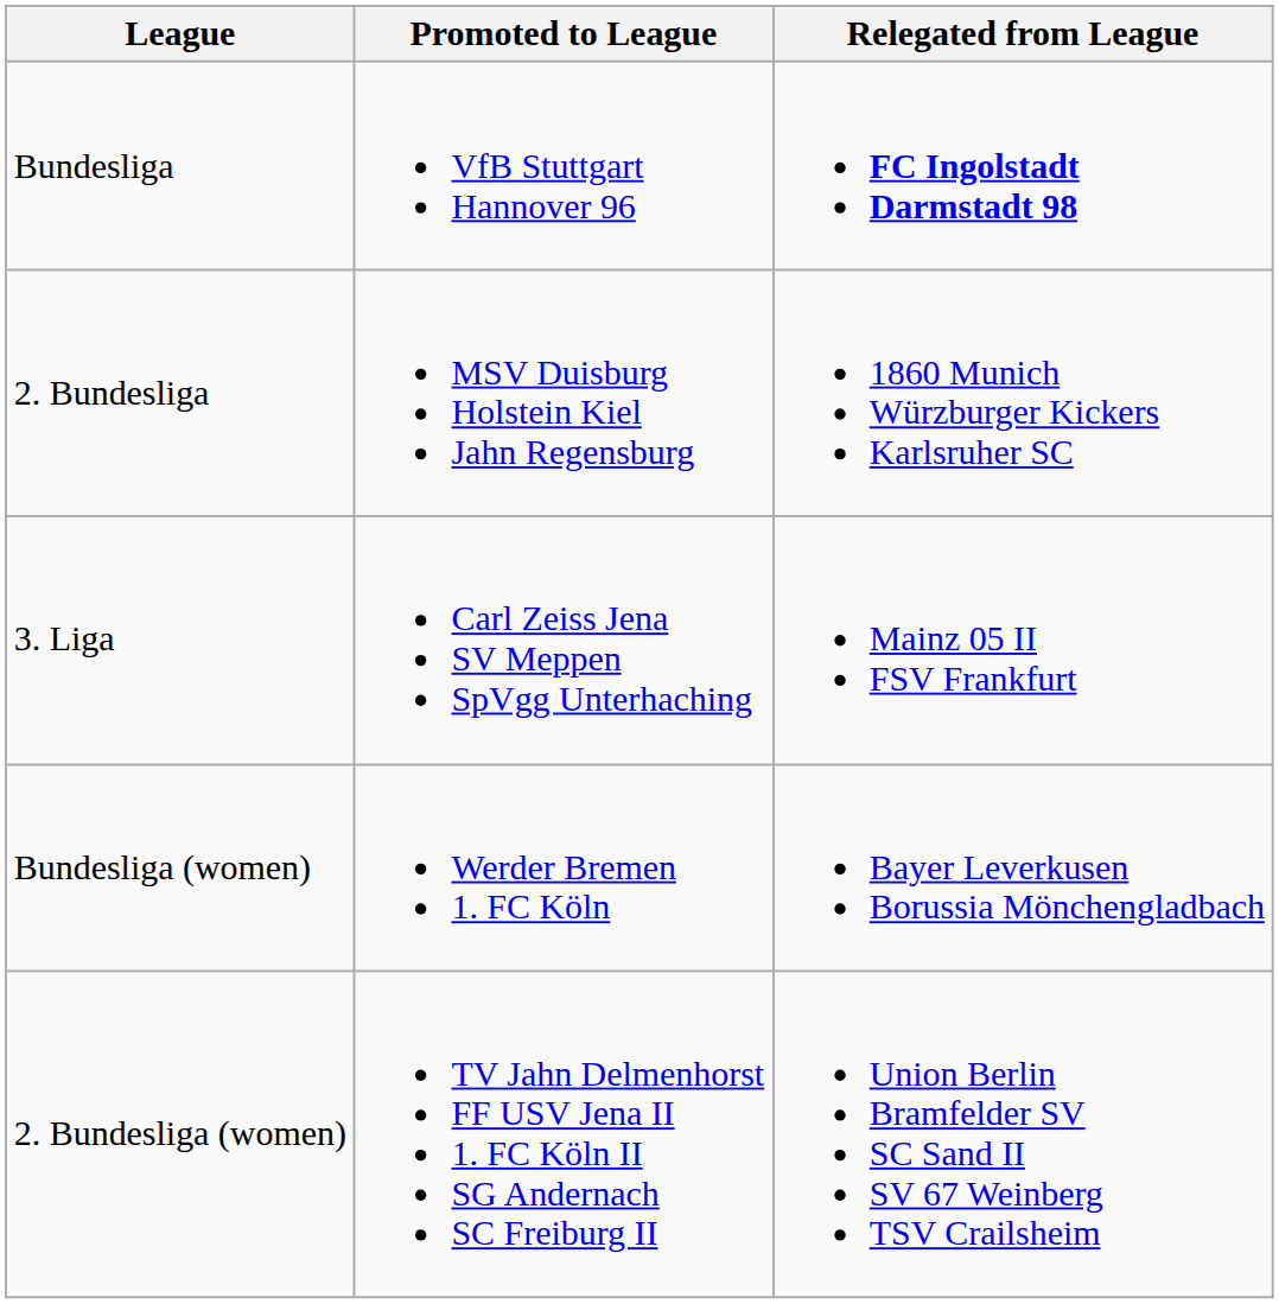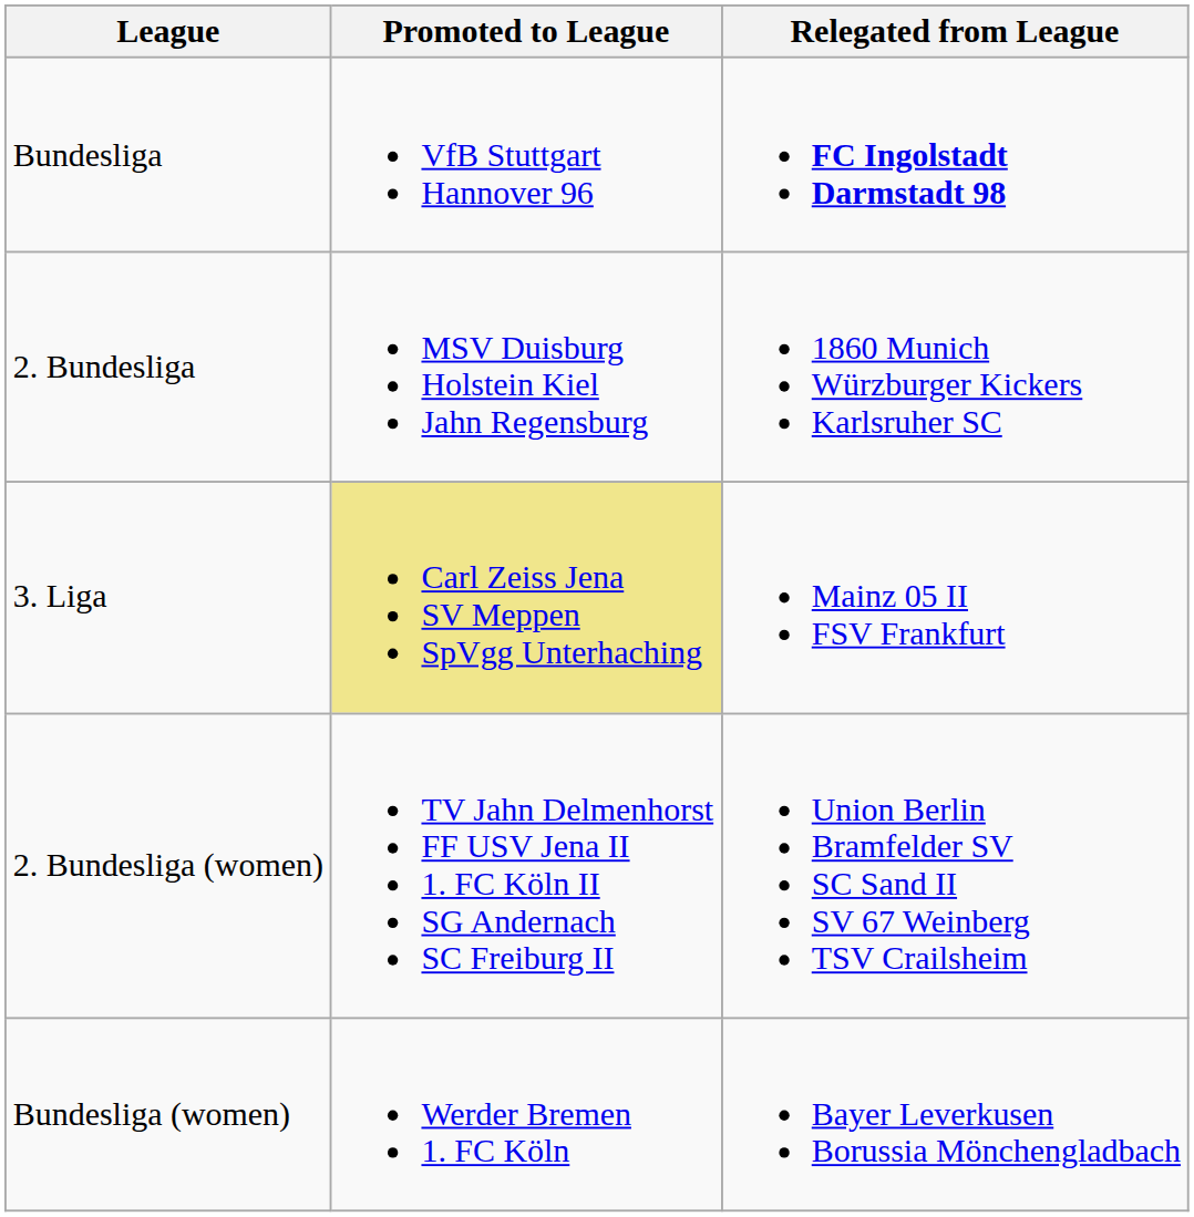3. Liga | Promoted to League: no background -> khaki background
rows swapped: Bundesliga (women) <-> 2. Bundesliga (women)
